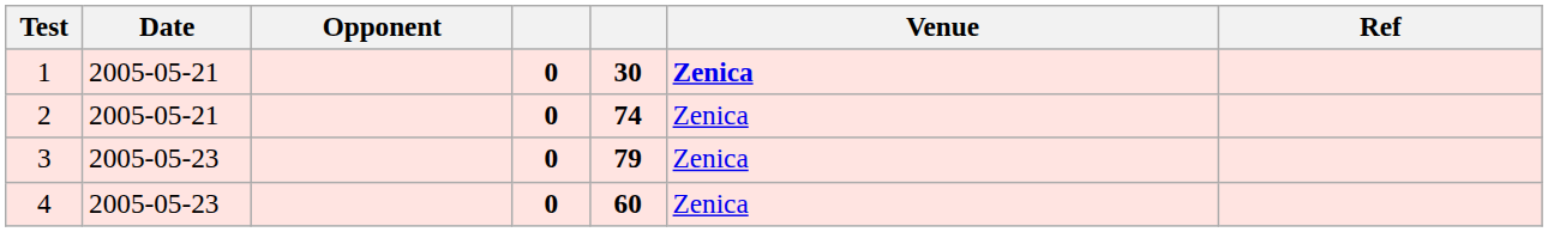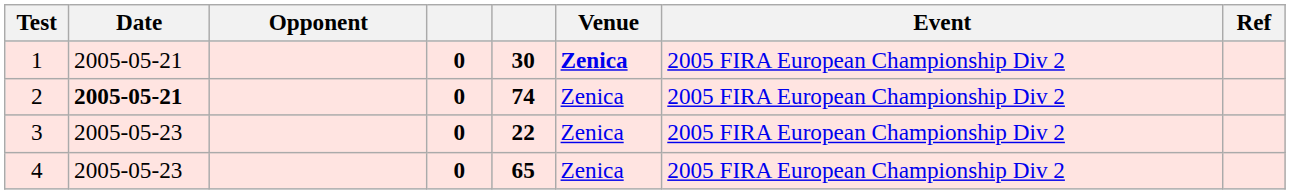+ column: Event | 2005 FIRA European Championship Div 2 | 2005 FIRA European Championship Div 2 | 2005 FIRA European Championship Div 2 | 2005 FIRA European Championship Div 2
2 | Date: normal -> bold
3 | column 5: 79 -> 22
4 | column 5: 60 -> 65
